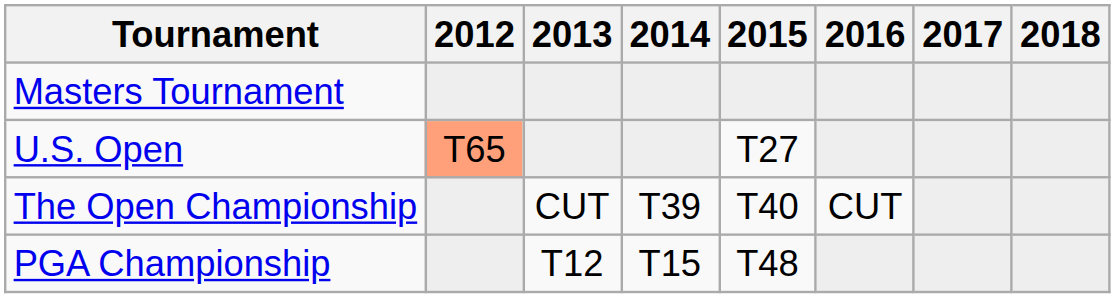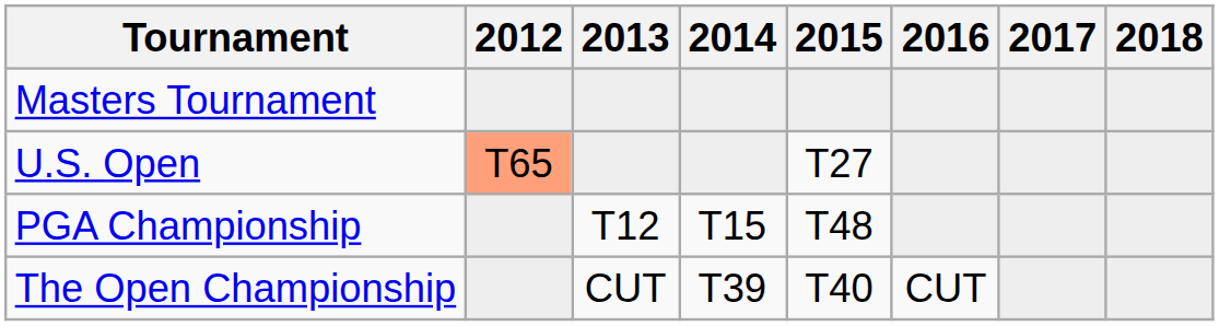rows swapped: The Open Championship <-> PGA Championship
